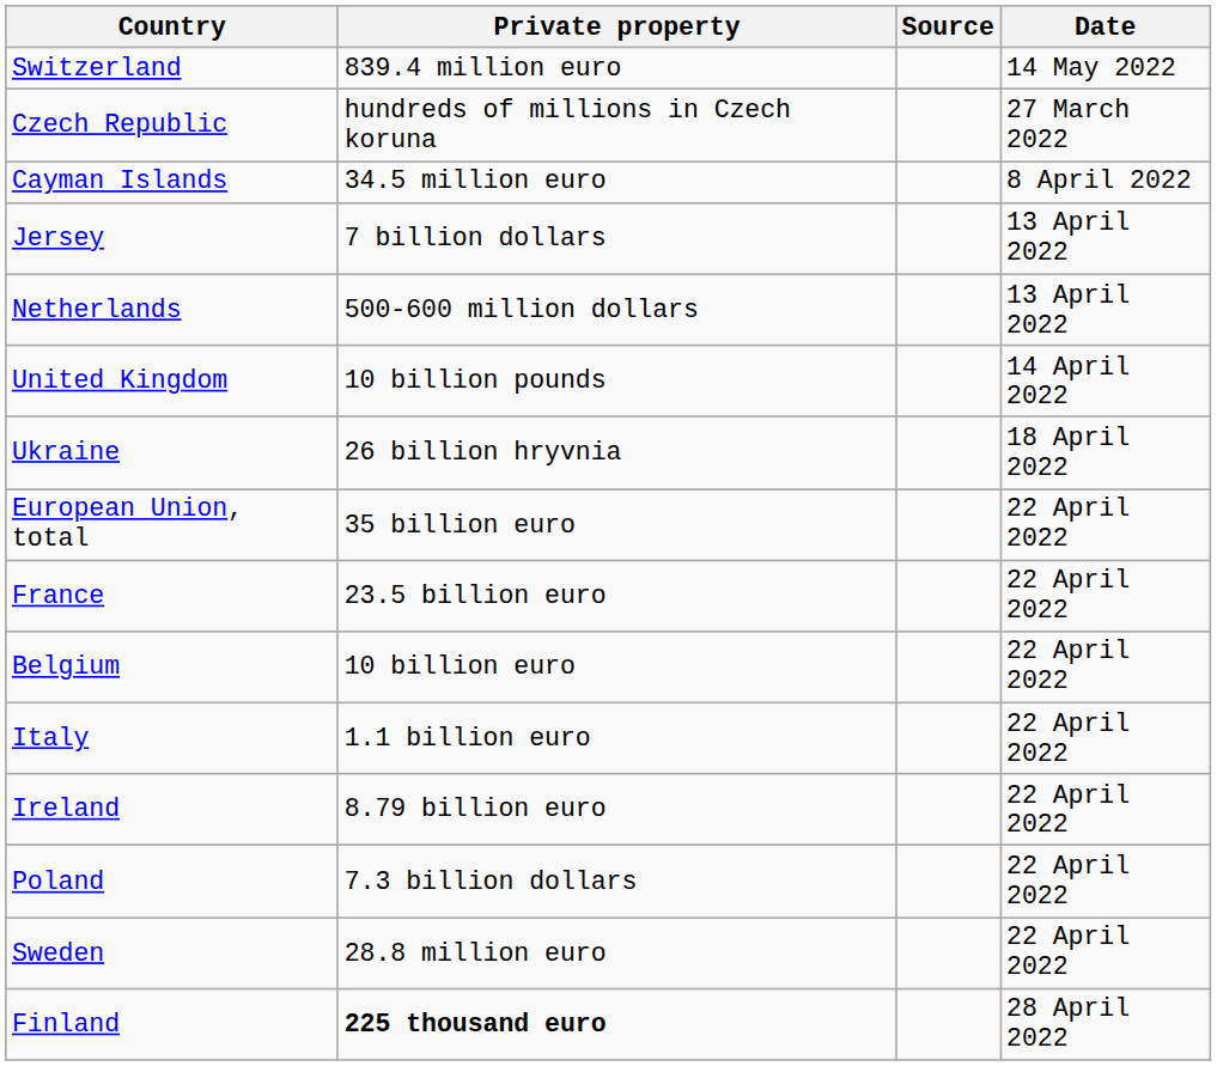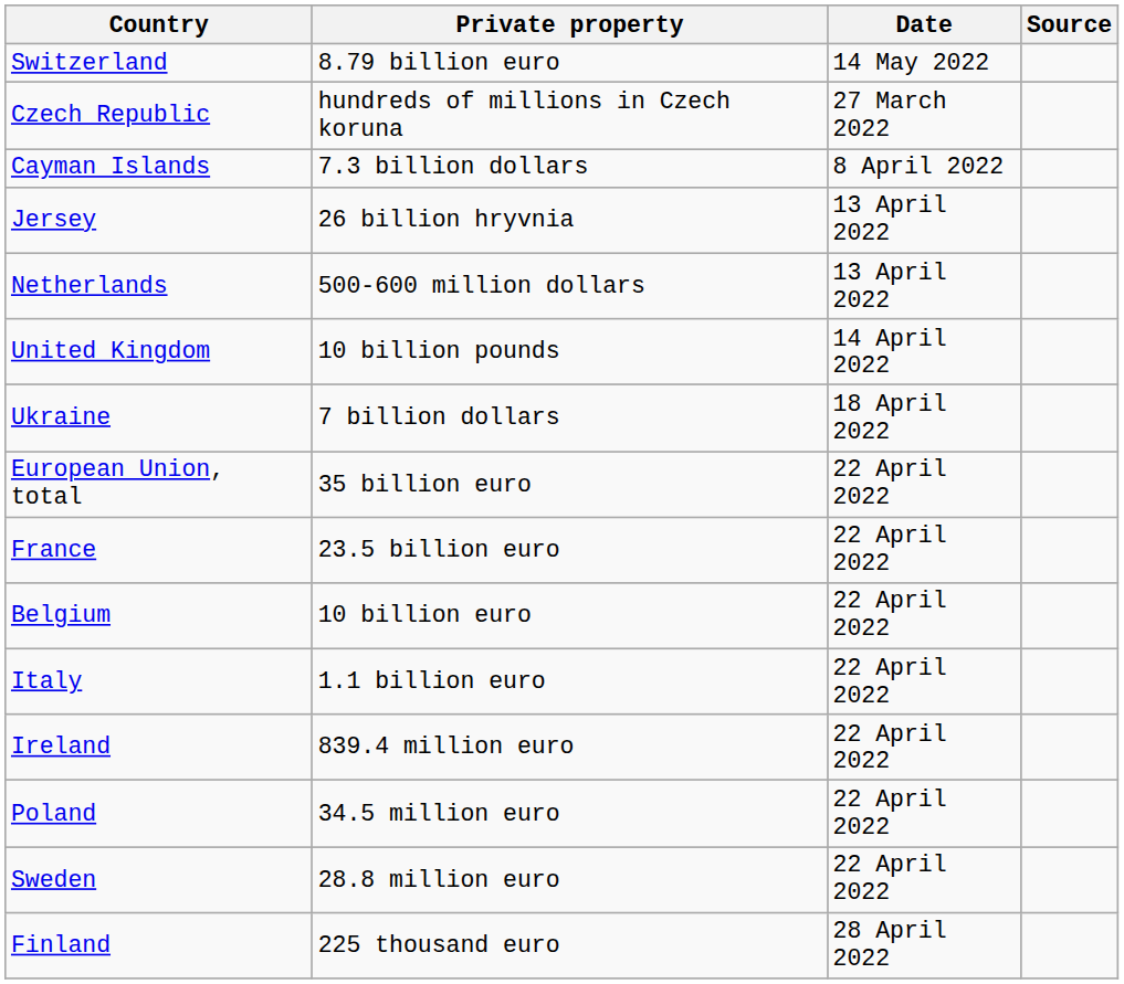columns swapped: Date <-> Source
Switzerland | Private property: 839.4 million euro -> 8.79 billion euro
Cayman Islands | Private property: 34.5 million euro -> 7.3 billion dollars
Jersey | Private property: 7 billion dollars -> 26 billion hryvnia
Ukraine | Private property: 26 billion hryvnia -> 7 billion dollars
Ireland | Private property: 8.79 billion euro -> 839.4 million euro
Poland | Private property: 7.3 billion dollars -> 34.5 million euro
Finland | Private property: bold -> normal
